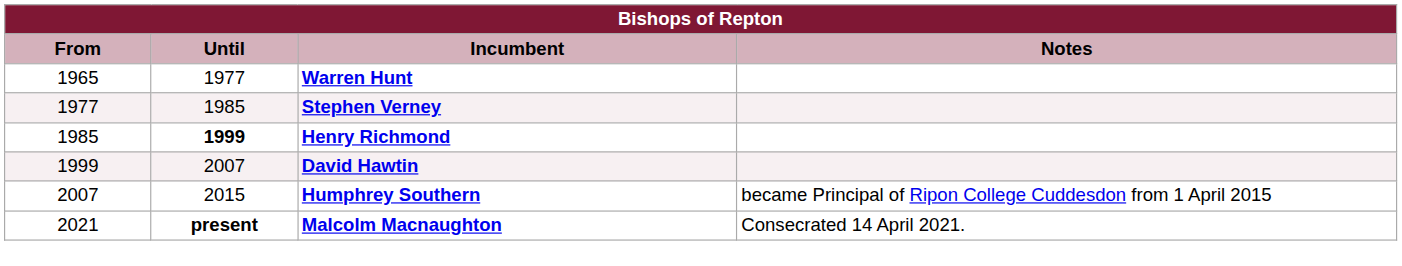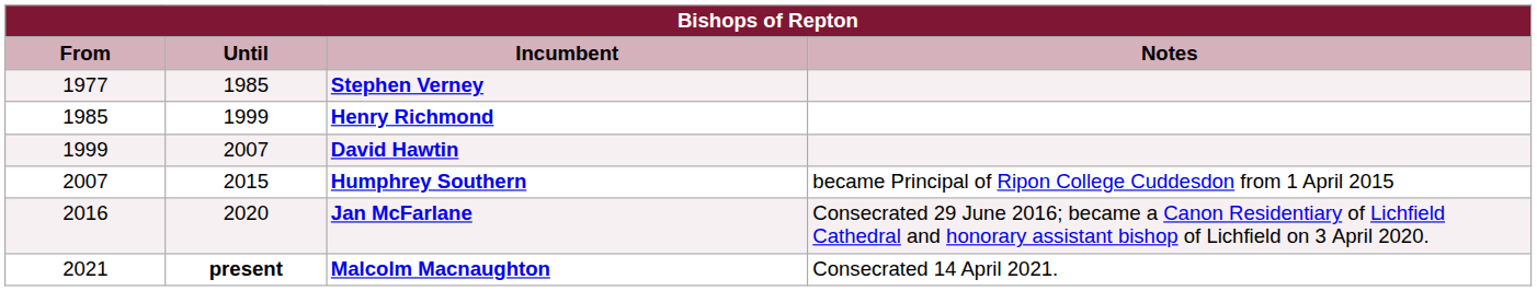- row: 1965 | 1977 | Warren Hunt
Henry Richmond | Until: bold -> normal
+ row: 2016 | 2020 | Jan McFarlane | Consecrated 29 June 2016; became a Canon Residentiary of Lichfield Cathedral and honorary assistant bishop of Lichfield on 3 April 2020.
